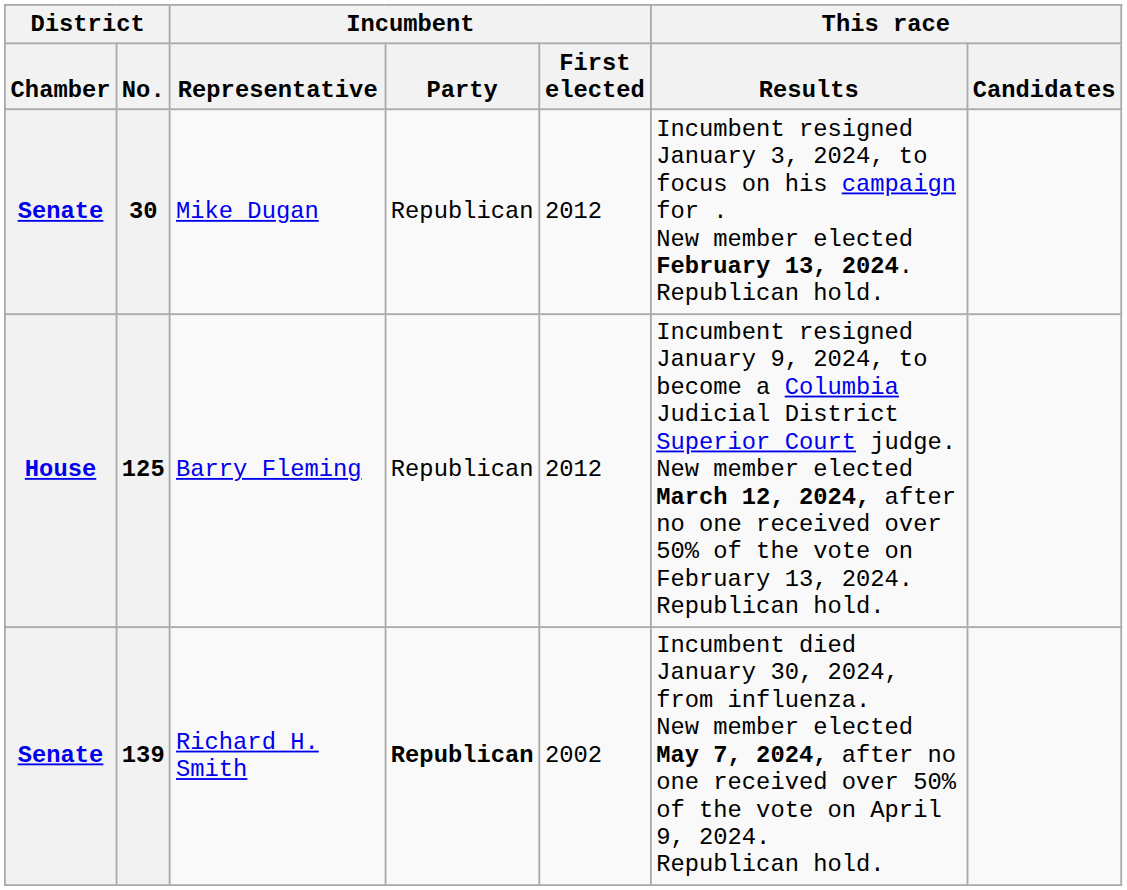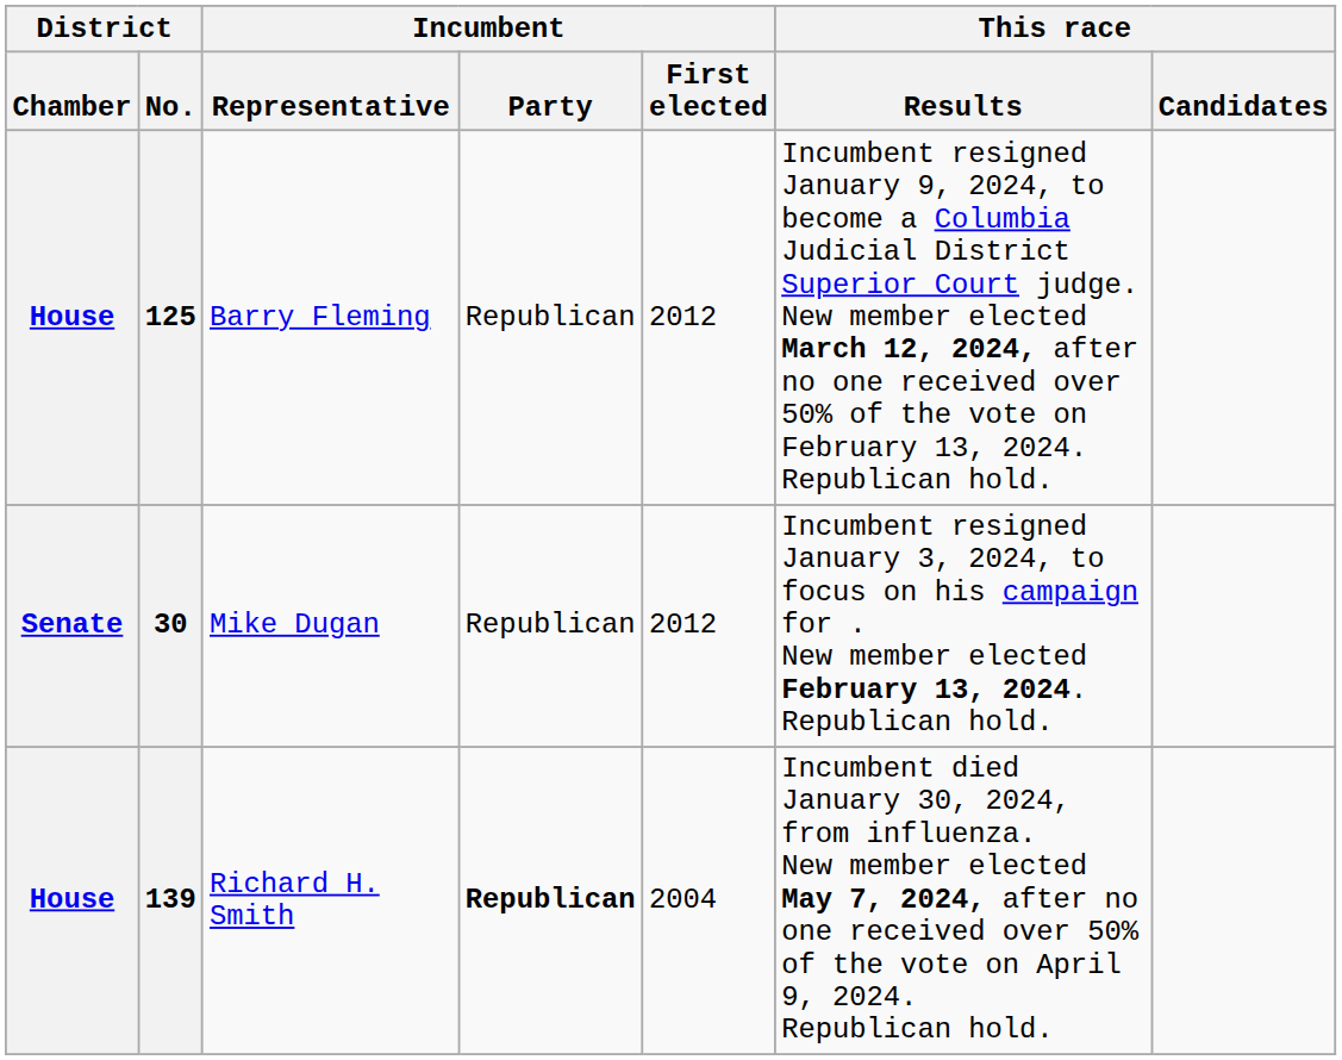rows swapped: 125 <-> 30
139 | District / Chamber: Senate -> House
139 | Incumbent / First elected: 2002 -> 2004
